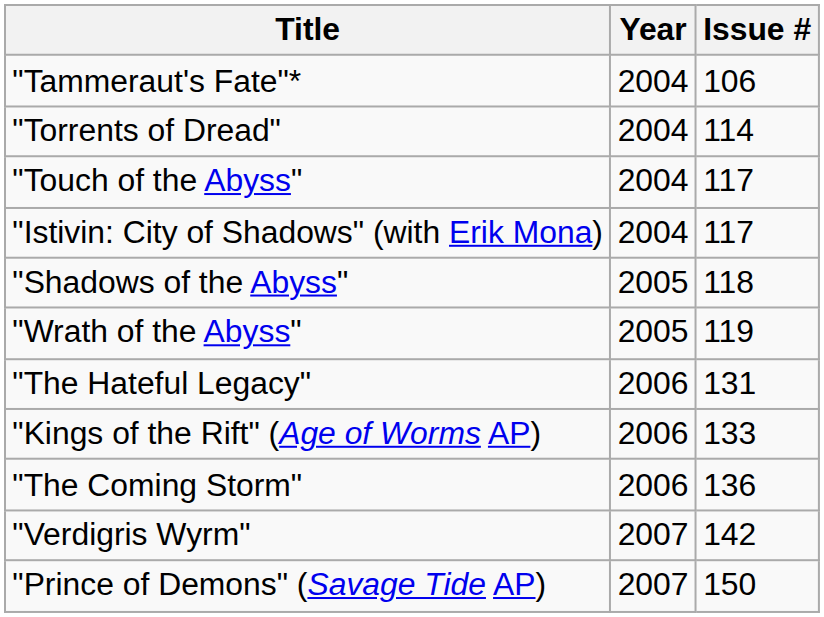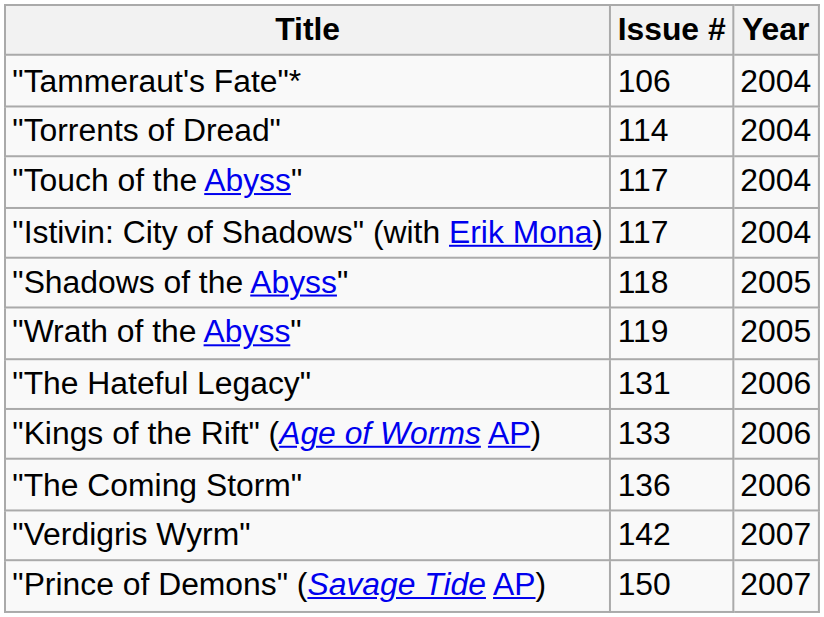columns swapped: Issue # <-> Year
